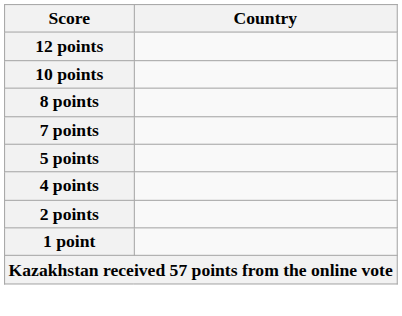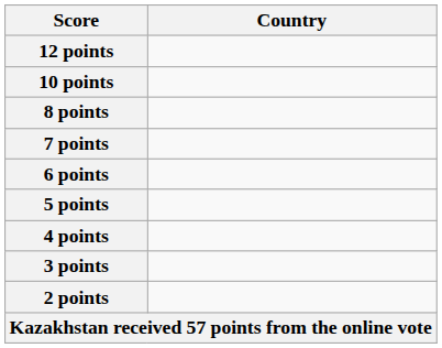+ row: 6 points
+ row: 3 points
- row: 1 point
